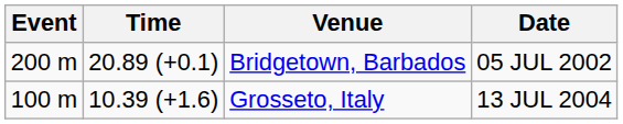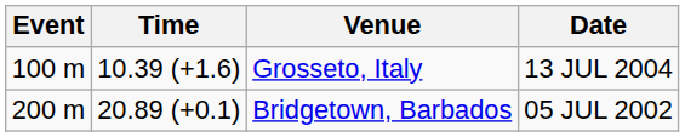rows swapped: Grosseto, Italy <-> Bridgetown, Barbados
